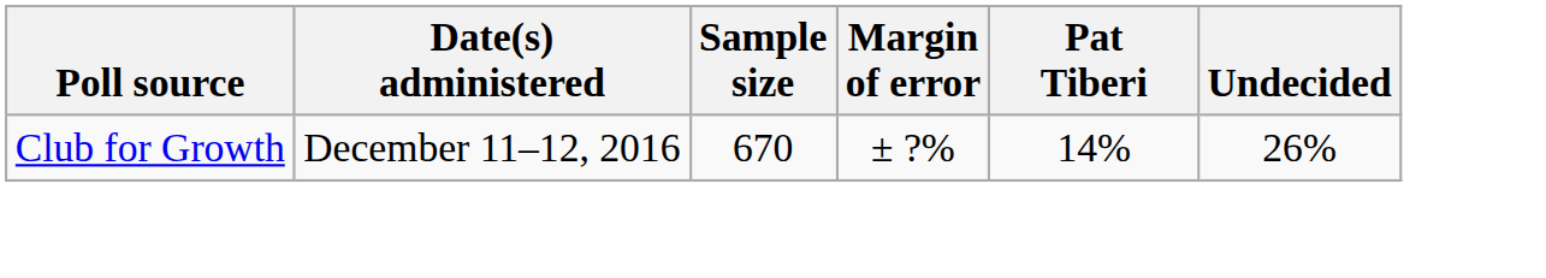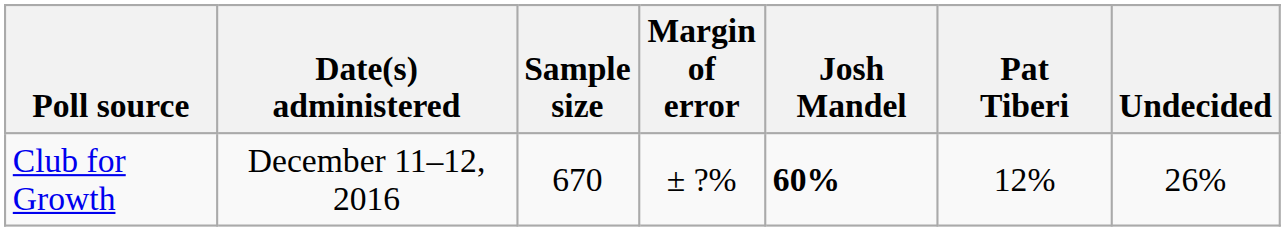+ column: Josh Mandel | 60%
Club for Growth | Pat Tiberi: 14% -> 12%
